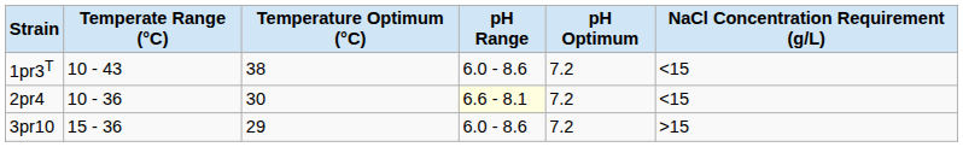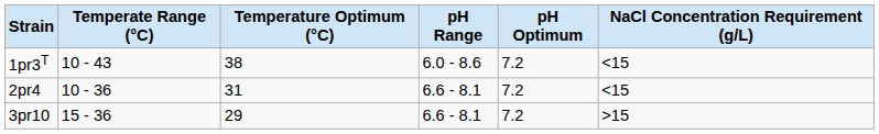2pr4 | Temperature Optimum (°C): 30 -> 31
2pr4 | pH Range: lightyellow background -> no background
3pr10 | pH Range: 6.0 - 8.6 -> 6.6 - 8.1
